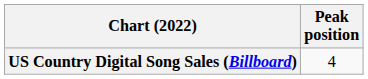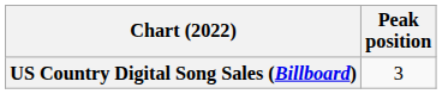US Country Digital Song Sales (Billboard) | Peak position: 4 -> 3
